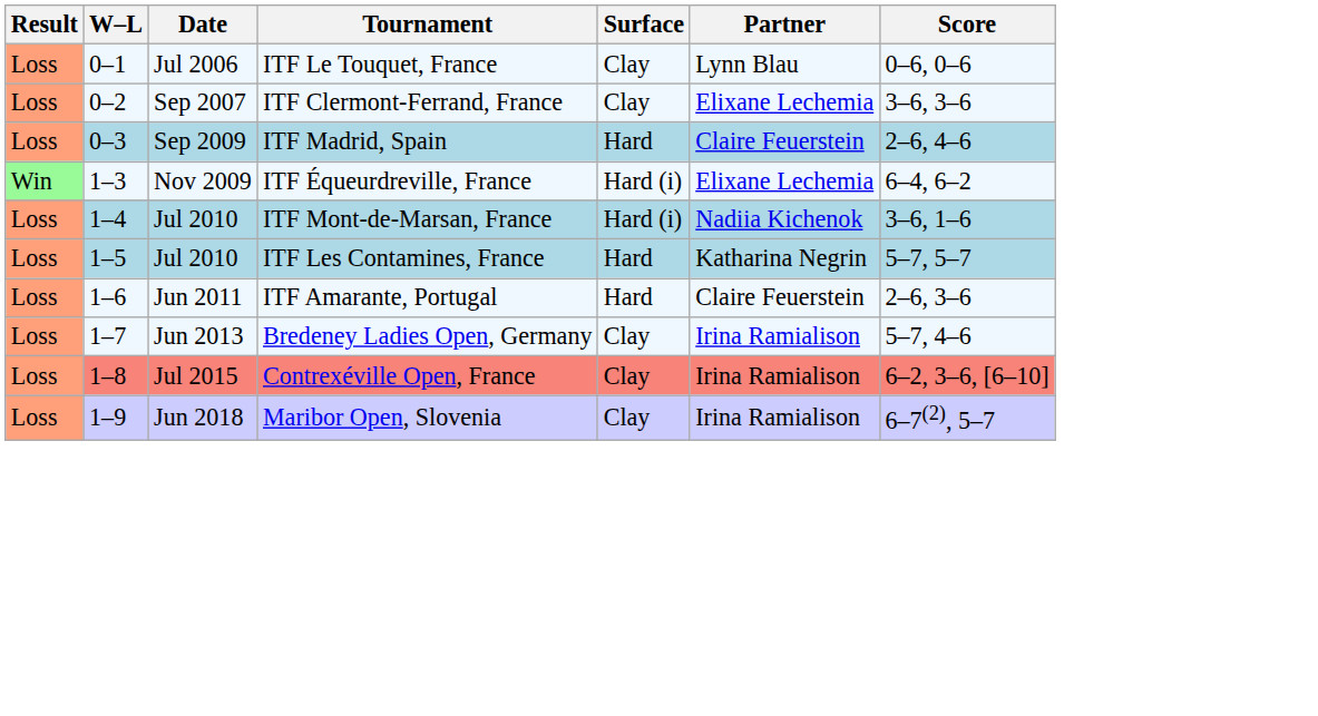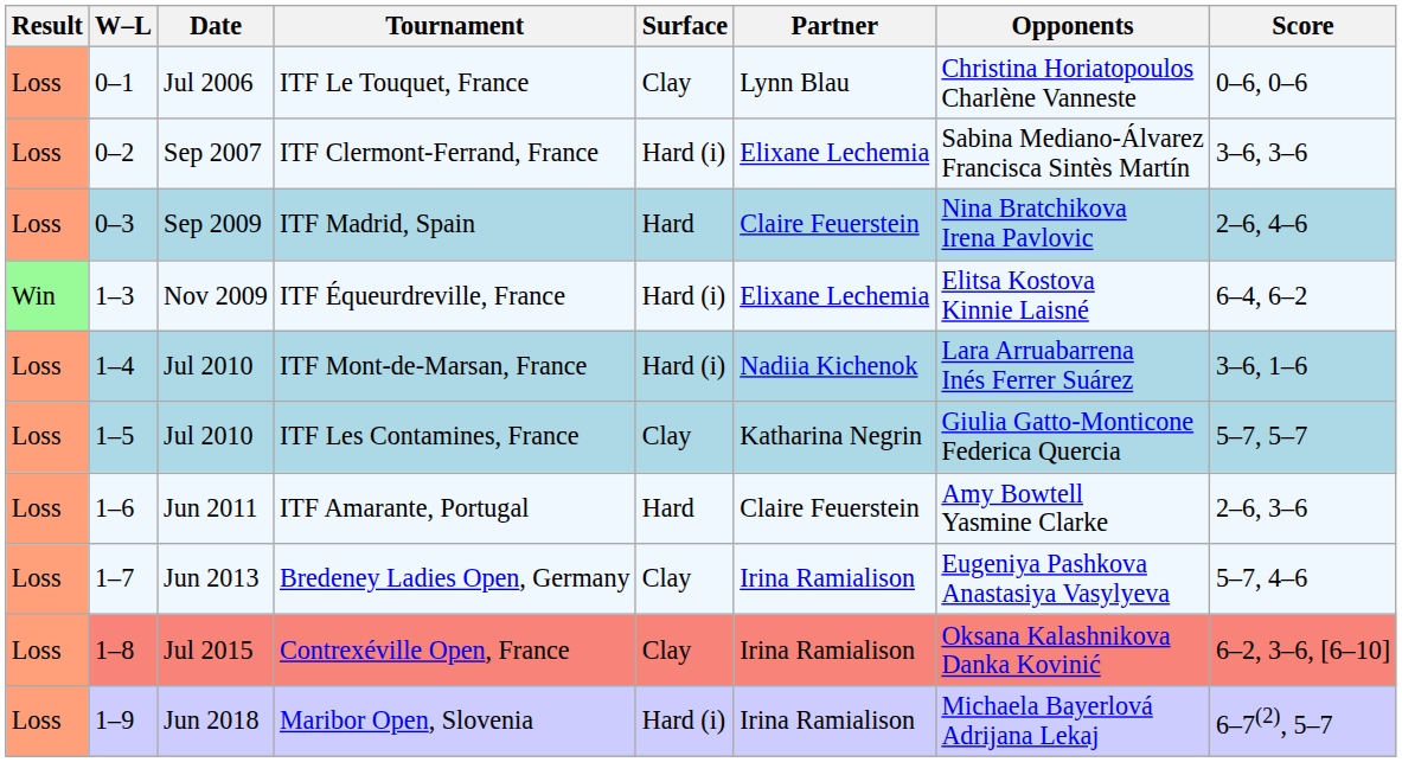+ column: Opponents | Christina Horiatopoulos Charlène Vanneste | Sabina Mediano-Álvarez Francisca Sintès Martín | Nina Bratchikova Irena Pavlovic | Elitsa Kostova Kinnie Laisné | Lara Arruabarrena Inés Ferrer Suárez | Giulia Gatto-Monticone Federica Quercia | Amy Bowtell Yasmine Clarke | Eugeniya Pashkova Anastasiya Vasylyeva | Oksana Kalashnikova Danka Kovinić | Michaela Bayerlová Adrijana Lekaj
ITF Clermont-Ferrand, France | Surface: Clay -> Hard (i)
ITF Les Contamines, France | Surface: Hard -> Clay
Maribor Open, Slovenia | Surface: Clay -> Hard (i)
